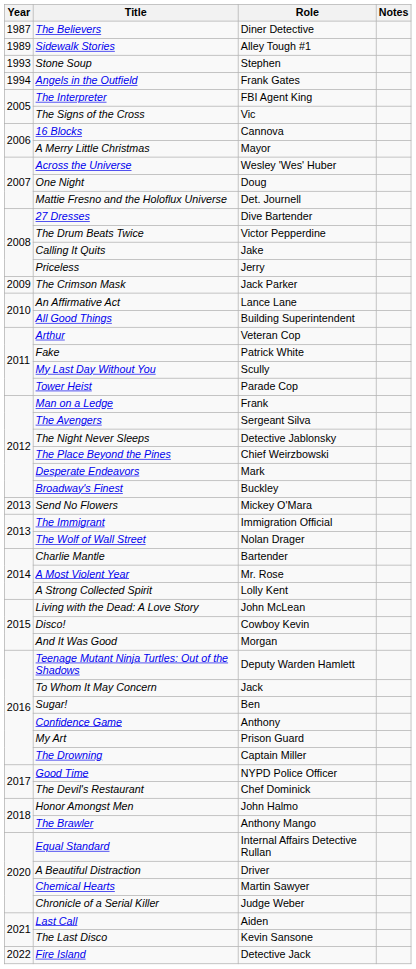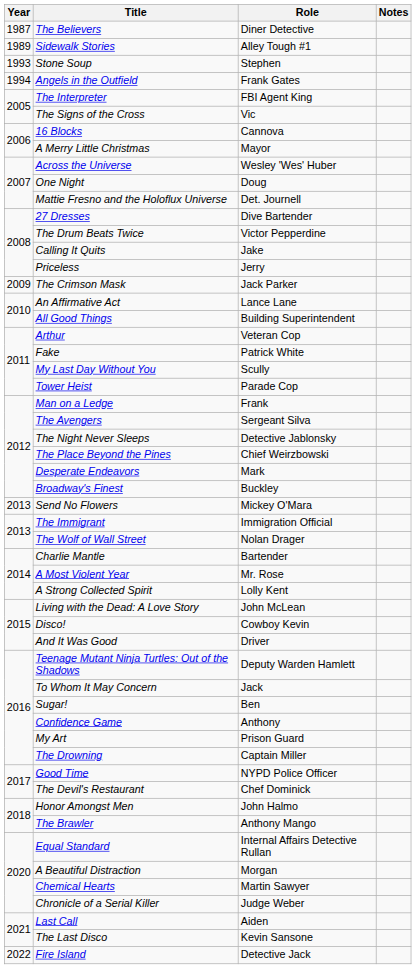And It Was Good | Role: Morgan -> Driver
A Beautiful Distraction | Role: Driver -> Morgan
